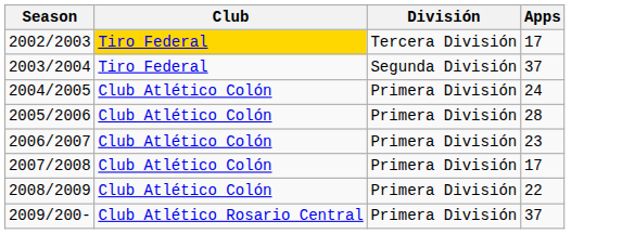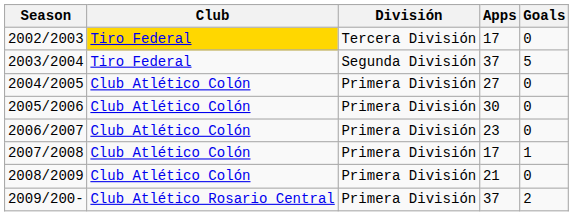+ column: Goals | 0 | 5 | 0 | 0 | 0 | 1 | 0 | 2
2004/2005 | Apps: 24 -> 27
2005/2006 | Apps: 28 -> 30
2008/2009 | Apps: 22 -> 21
